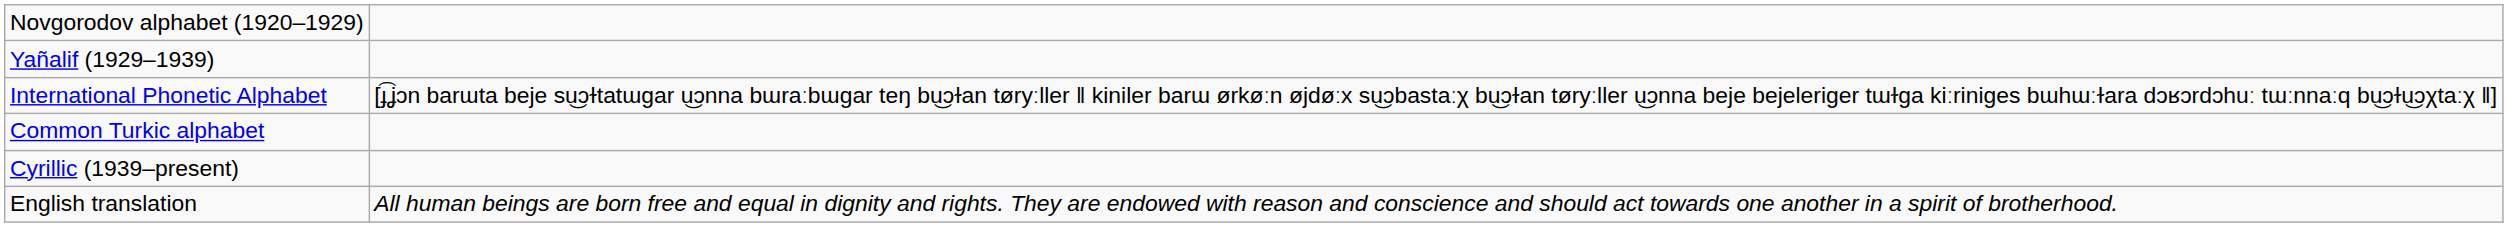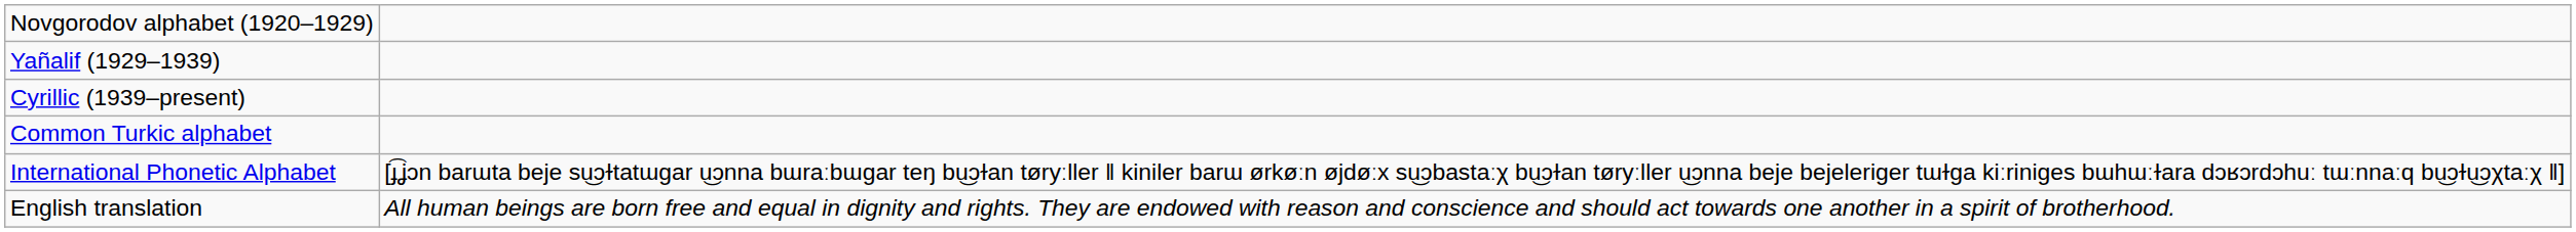rows swapped: Cyrillic (1939–present) <-> International Phonetic Alphabet
